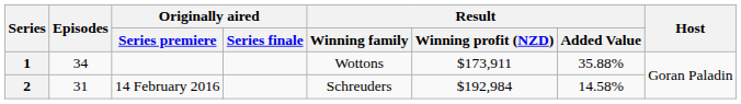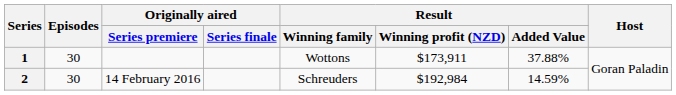1 | Episodes: 34 -> 30
1 | Result / Added Value: 35.88% -> 37.88%
2 | Episodes: 31 -> 30
2 | Result / Added Value: 14.58% -> 14.59%
